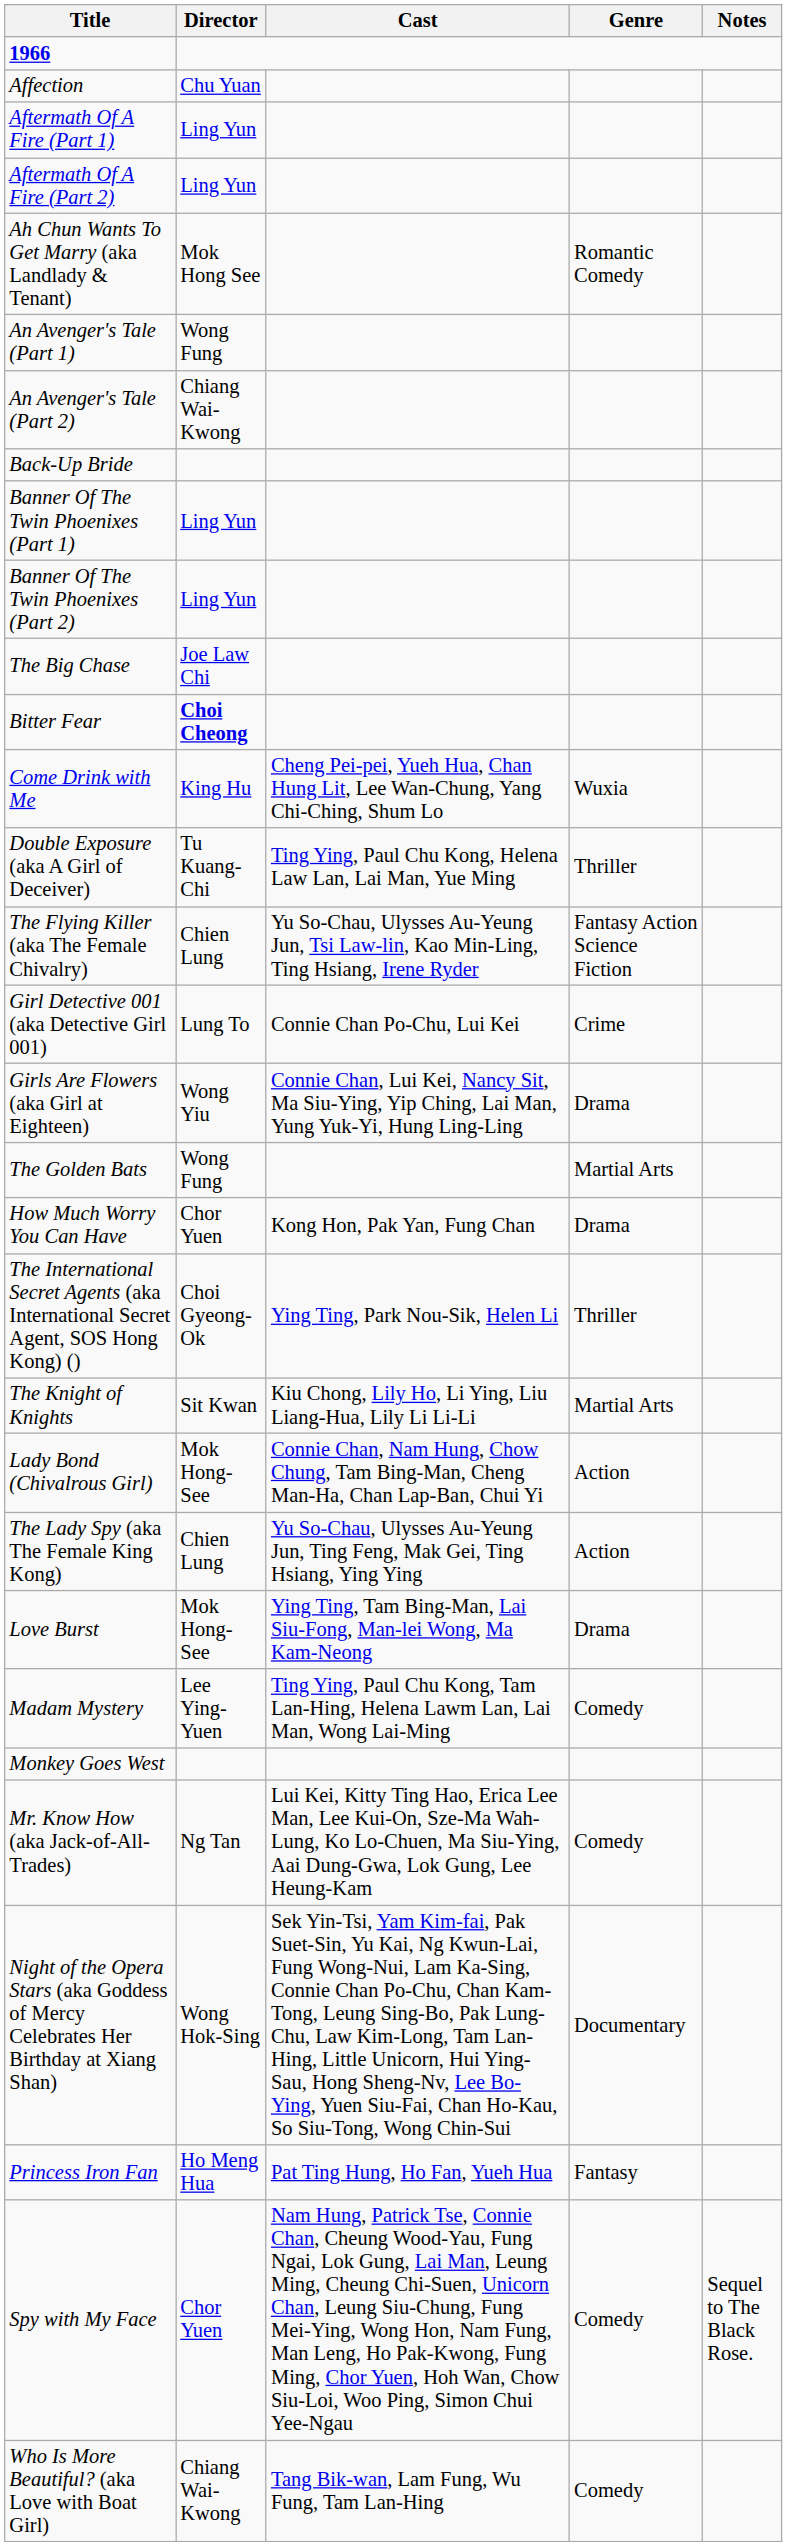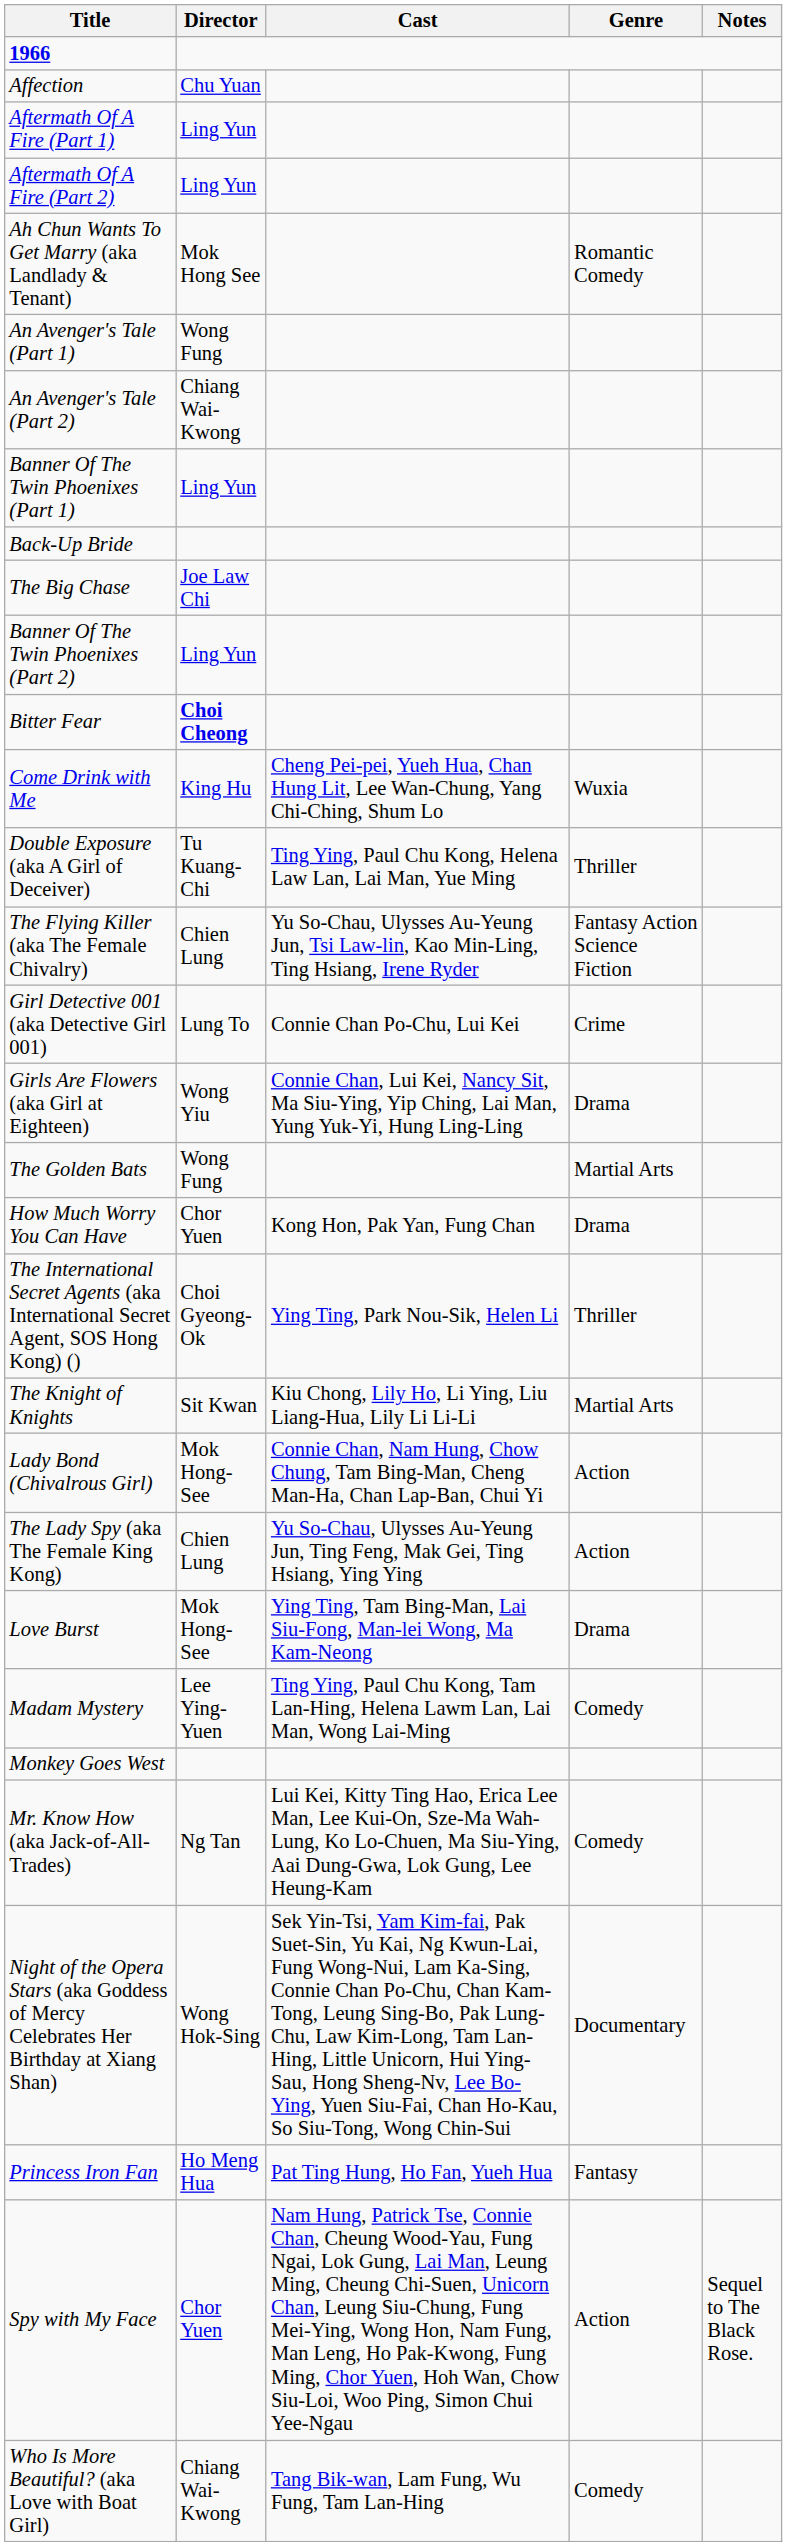rows swapped: Back-Up Bride <-> Banner Of The Twin Phoenixes (Part 1)
rows swapped: Banner Of The Twin Phoenixes (Part 2) <-> The Big Chase
Spy with My Face | Genre: Comedy -> Action
